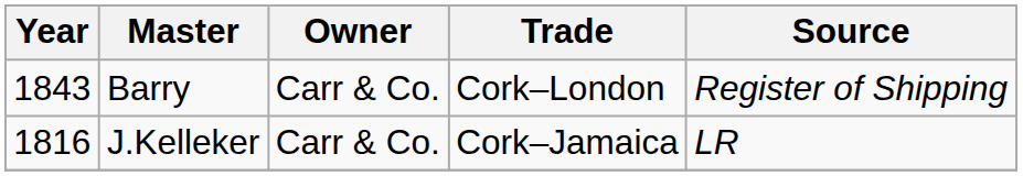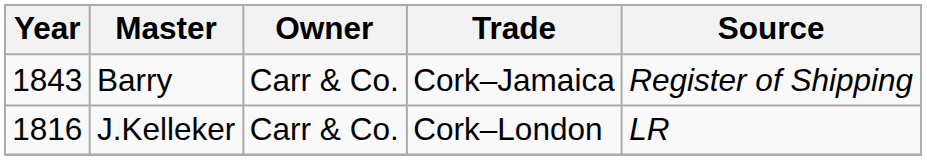Barry | Trade: Cork–London -> Cork–Jamaica
J.Kelleker | Trade: Cork–Jamaica -> Cork–London
